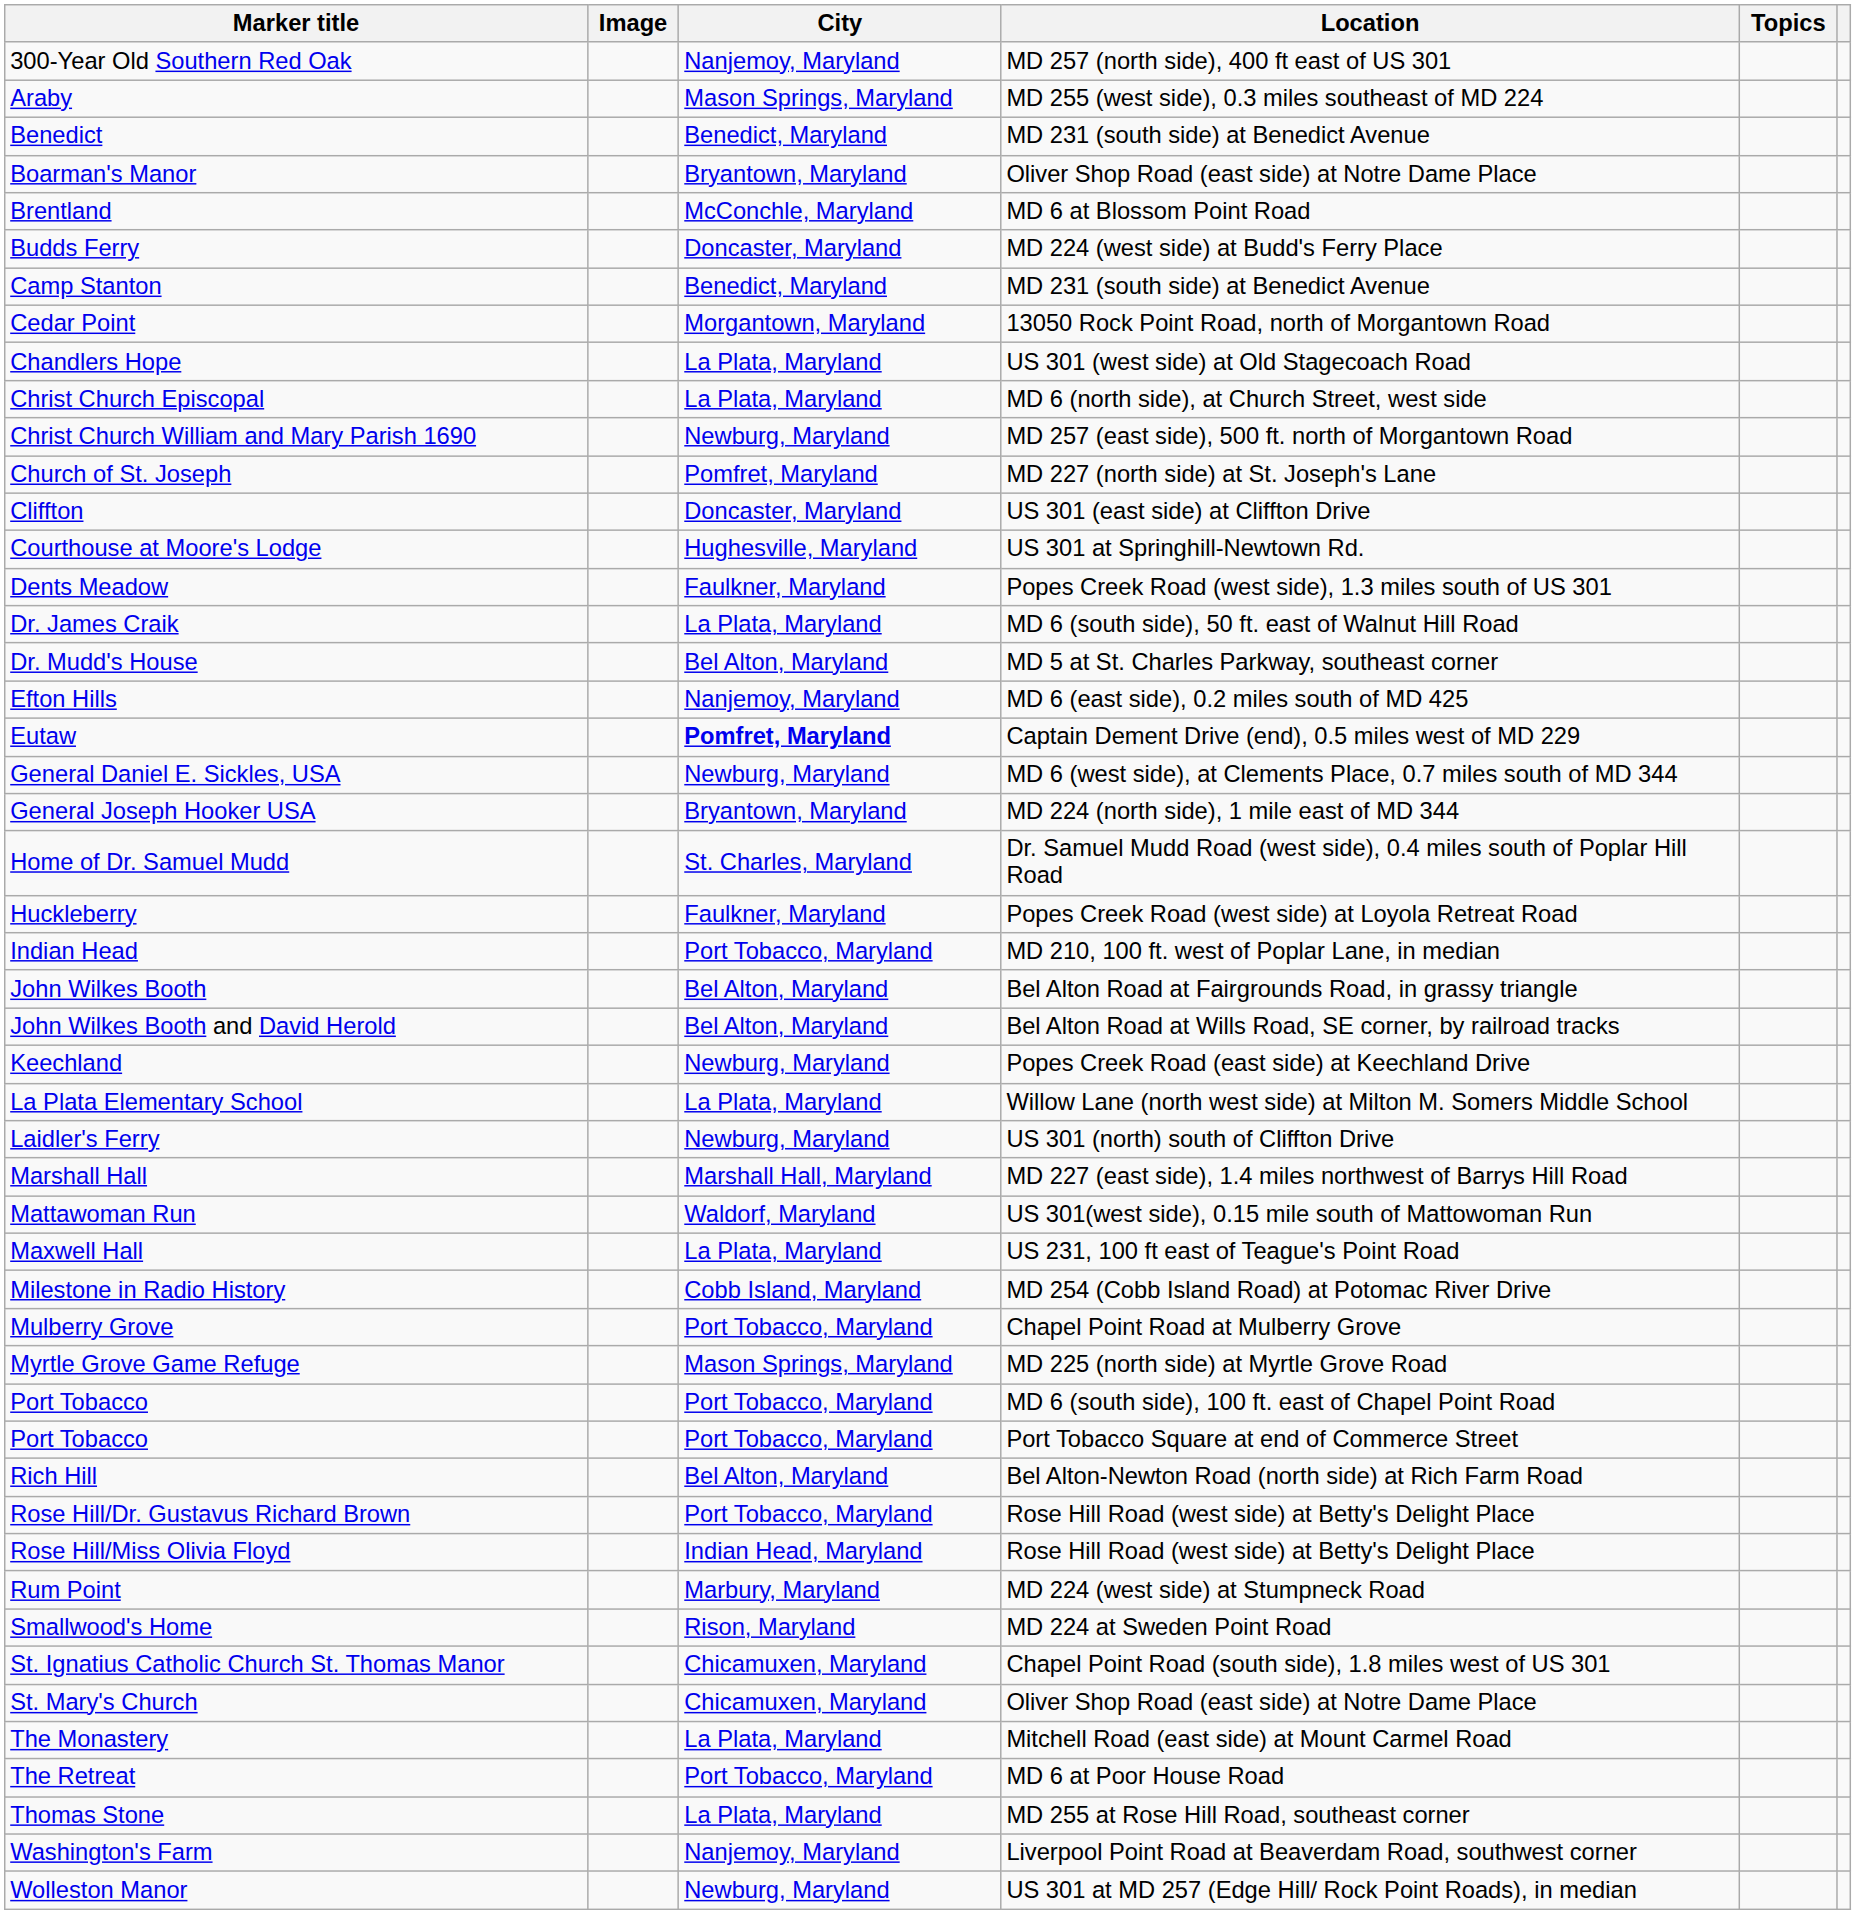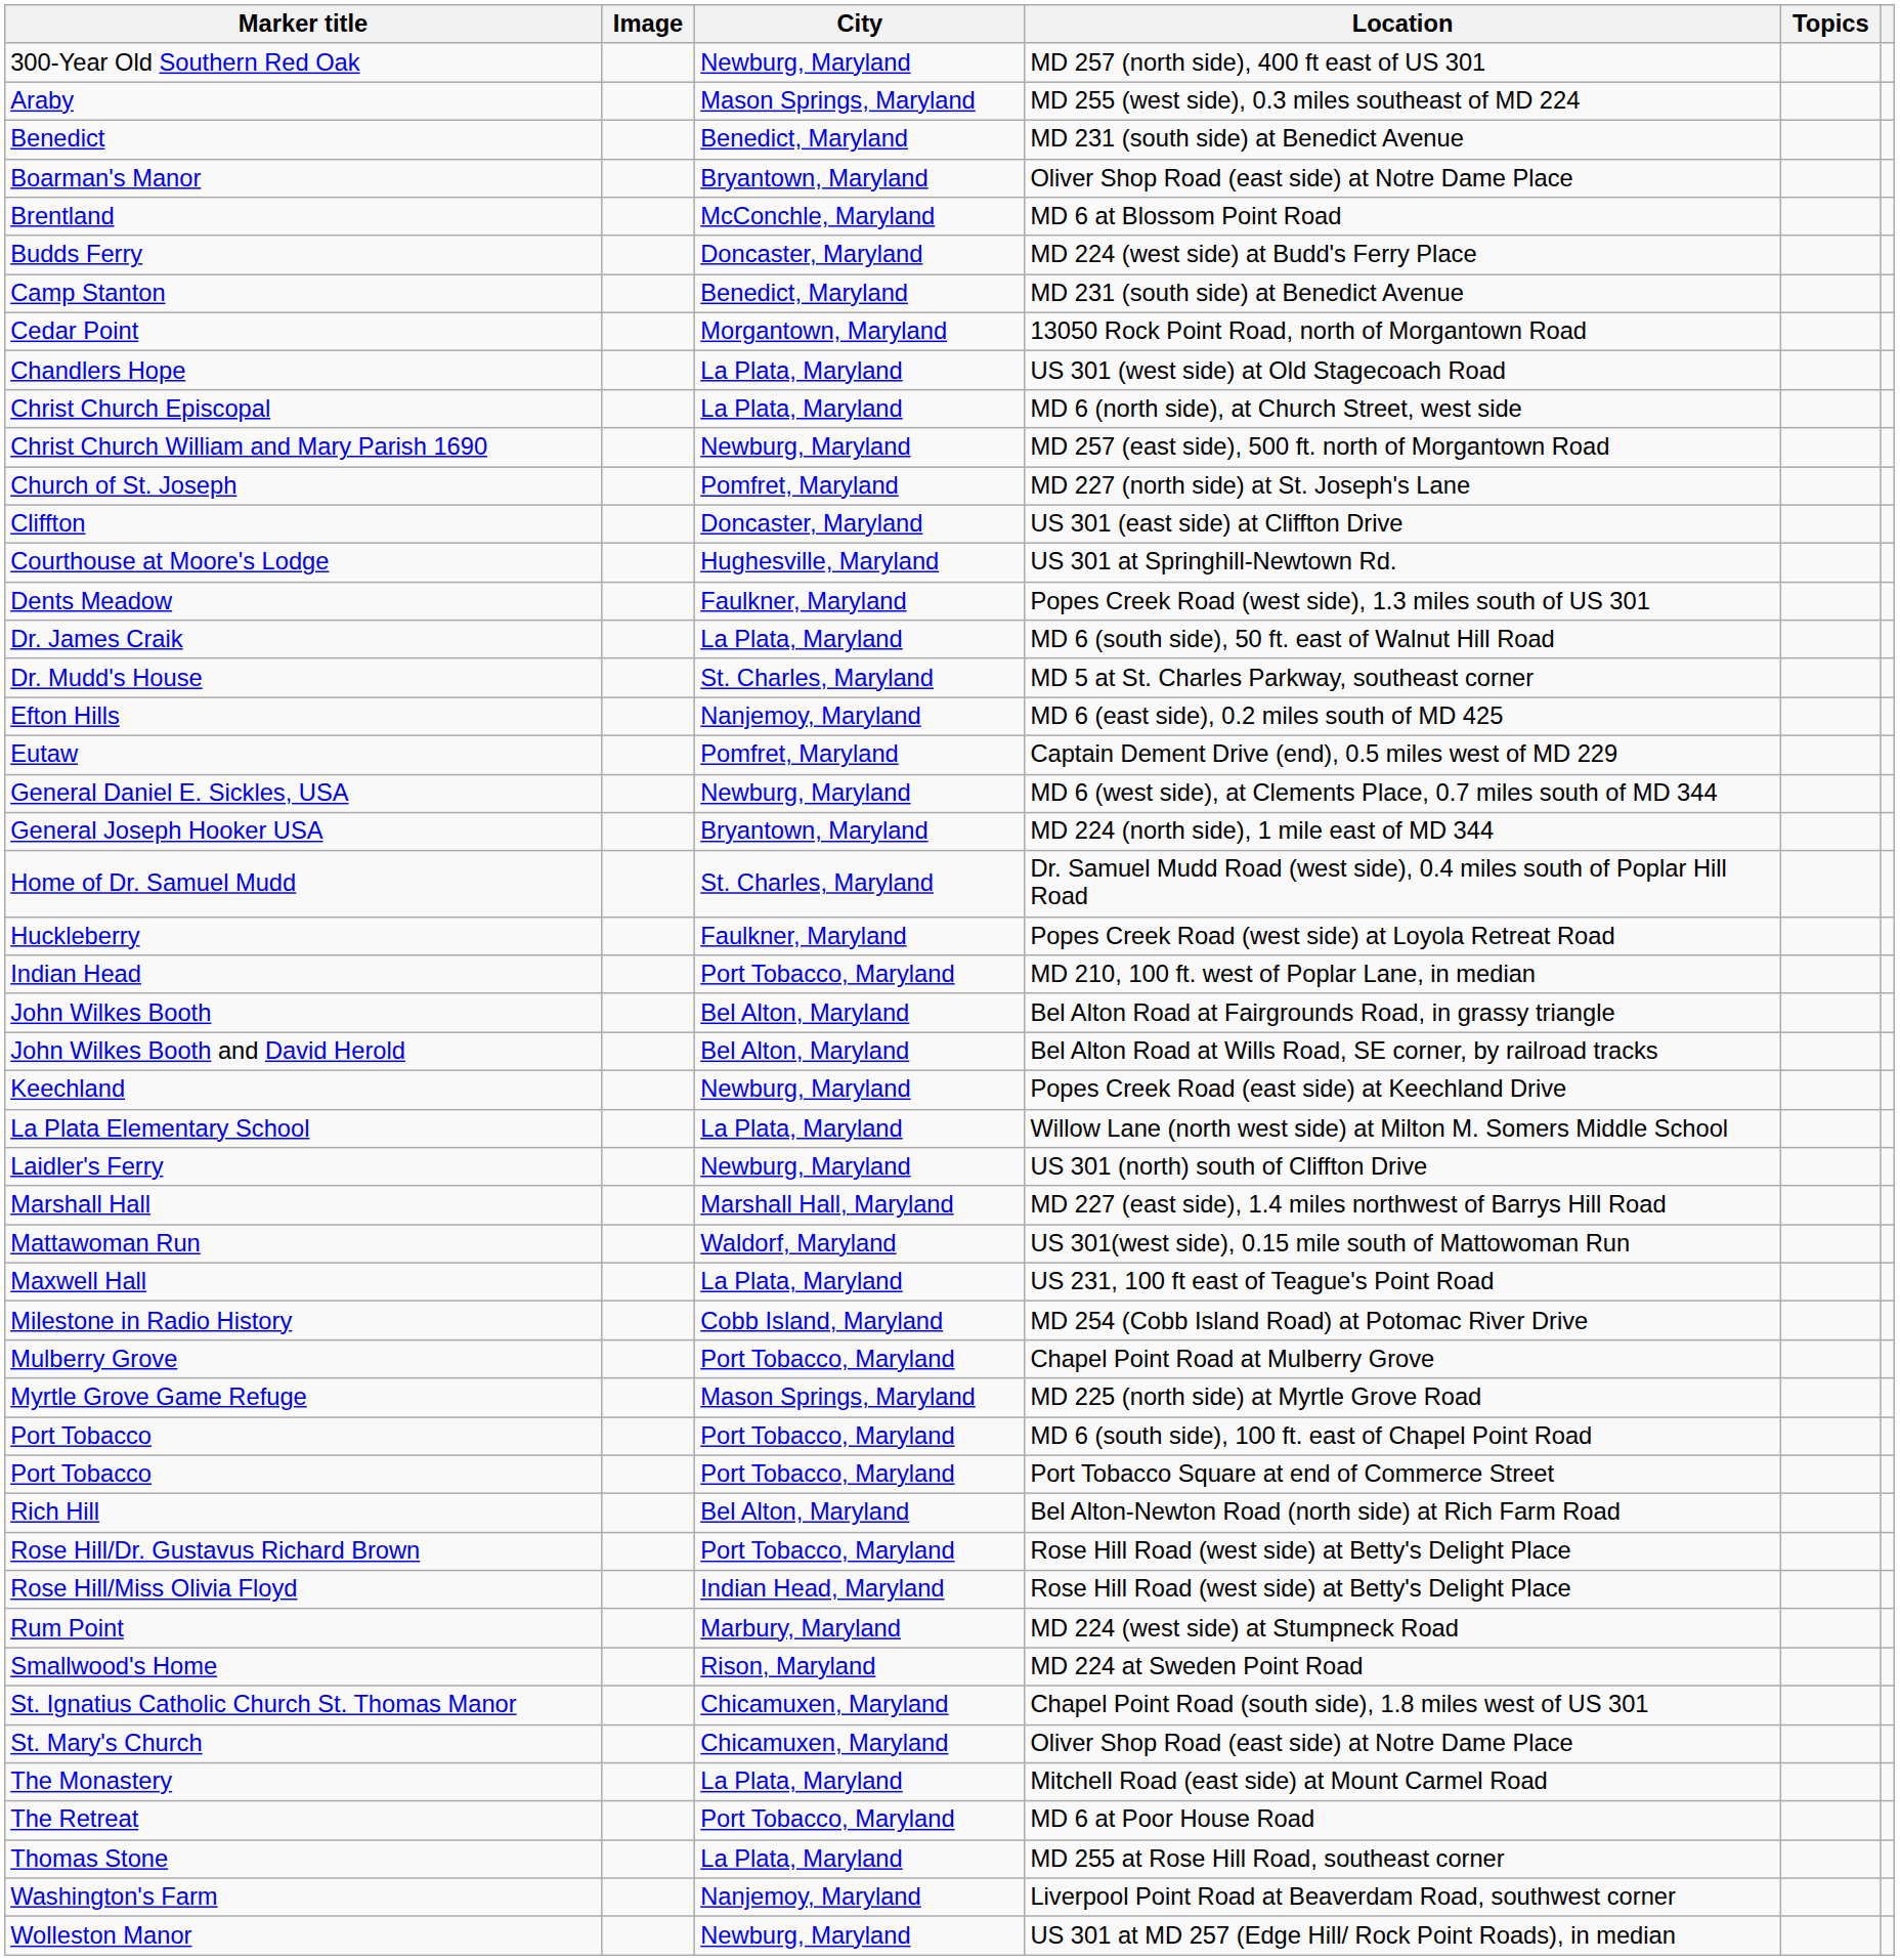300-Year Old Southern Red Oak | City: Nanjemoy, Maryland -> Newburg, Maryland
Dr. Mudd's House | City: Bel Alton, Maryland -> St. Charles, Maryland
Eutaw | City: bold -> normal
